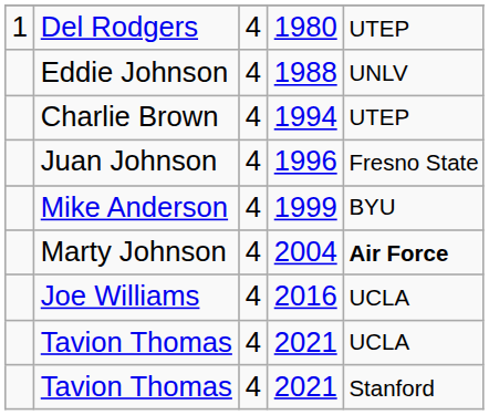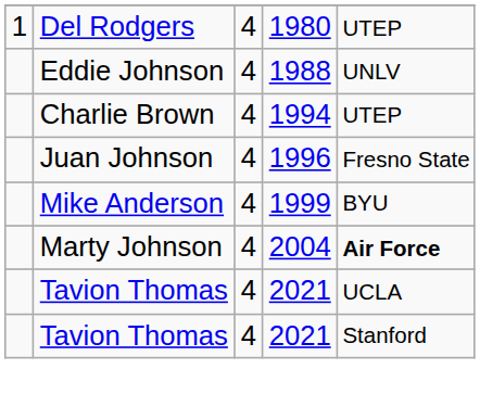- row: Joe Williams | 4 | 2016 | UCLA
